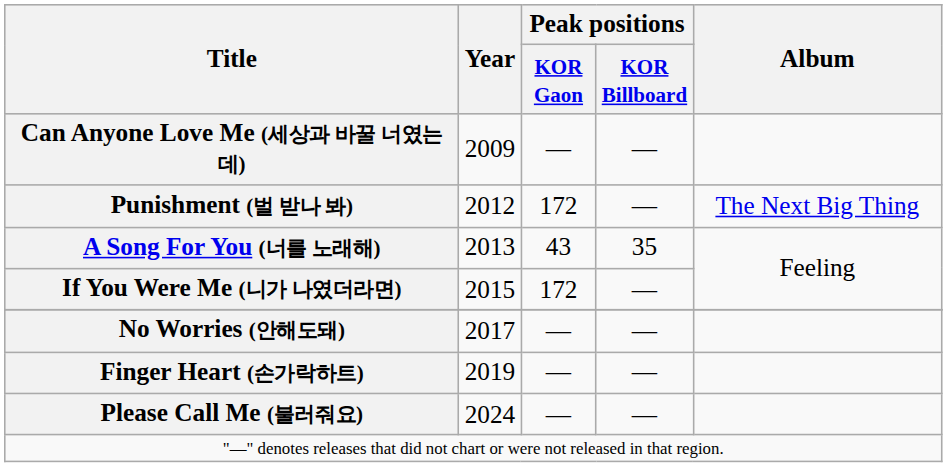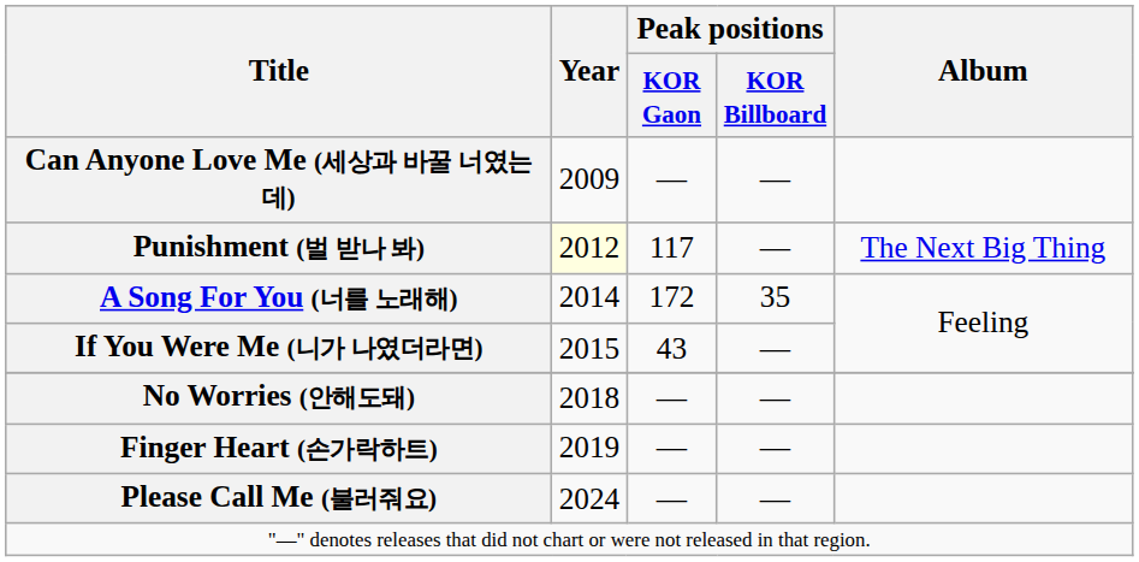Punishment (벌 받나 봐) | Year: no background -> lightyellow background
Punishment (벌 받나 봐) | Peak positions / KOR Gaon: 172 -> 117
A Song For You (너를 노래해) | Year: 2013 -> 2014
A Song For You (너를 노래해) | Peak positions / KOR Gaon: 43 -> 172
If You Were Me (니가 나였더라면) | Peak positions / KOR Gaon: 172 -> 43
No Worries (안해도돼) | Year: 2017 -> 2018
